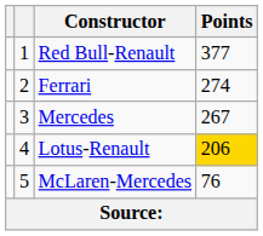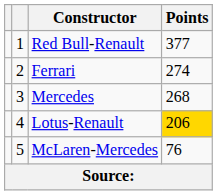Mercedes | Points: 267 -> 268
